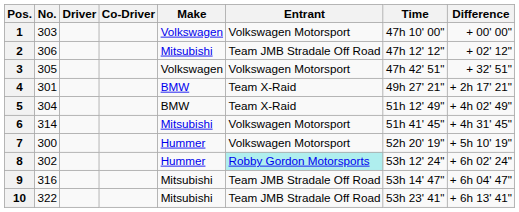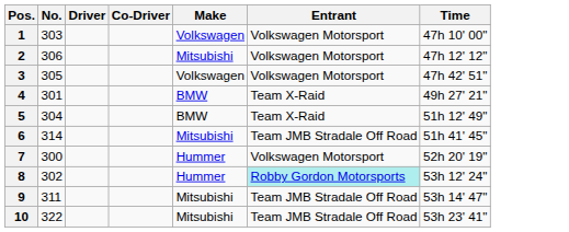- column: Difference | + 00' 00" | + 02' 12" | + 32' 51" | + 2h 17' 21" | + 4h 02' 49" | + 4h 31' 45" | + 5h 10' 19" | + 6h 02' 24" | + 6h 04' 47" | + 6h 13' 41"
2 | Entrant: Team JMB Stradale Off Road -> Volkswagen Motorsport
6 | Entrant: Volkswagen Motorsport -> Team JMB Stradale Off Road
9 | No.: 316 -> 311
